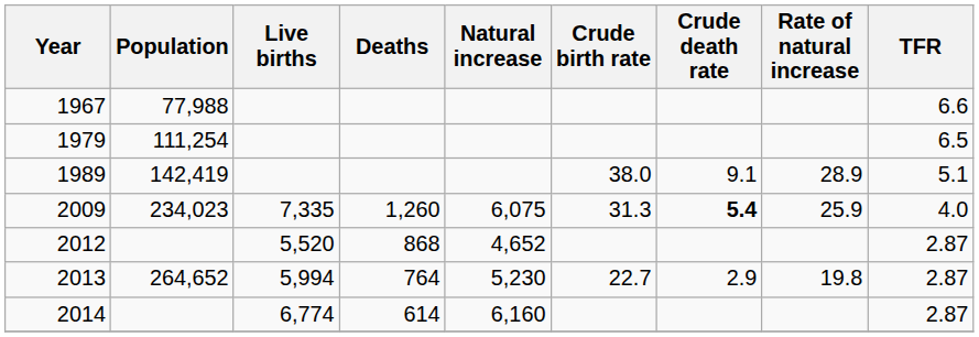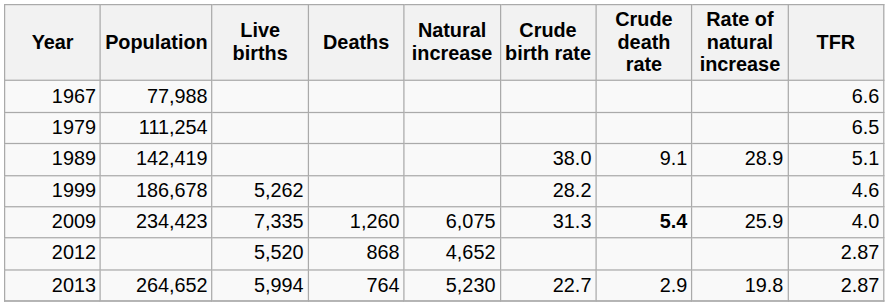+ row: 1999 | 186,678 | 5,262 | 28.2 | 4.6
2009 | Population: 234,023 -> 234,423
- row: 2014 | 6,774 | 614 | 6,160 | 2.87
